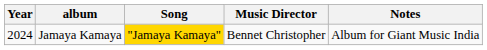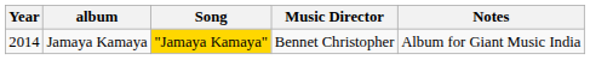Jamaya Kamaya | Year: 2024 -> 2014
